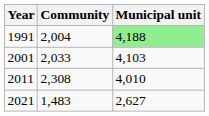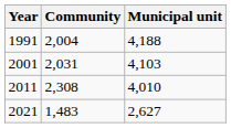1991 | Municipal unit: lightgreen background -> no background
2001 | Community: 2,033 -> 2,031
